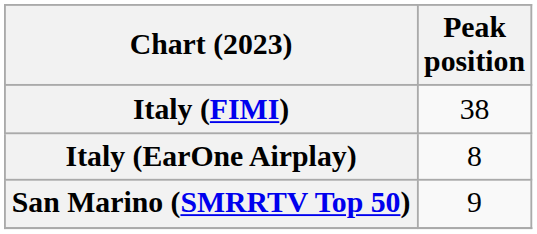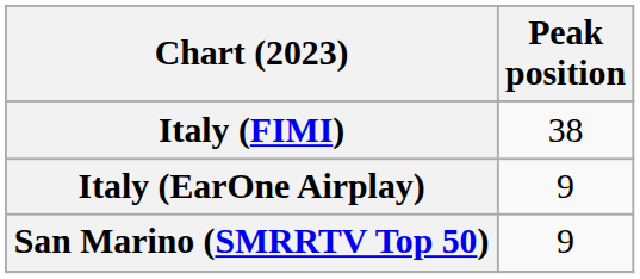Italy (EarOne Airplay) | Peak position: 8 -> 9
